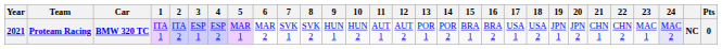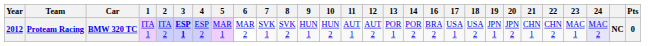- column: 15 | BRA 1
Proteam Racing | Year: 2021 -> 2012
Proteam Racing | 3: normal -> bold
